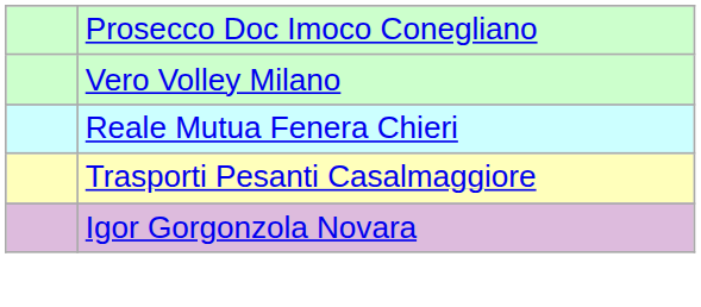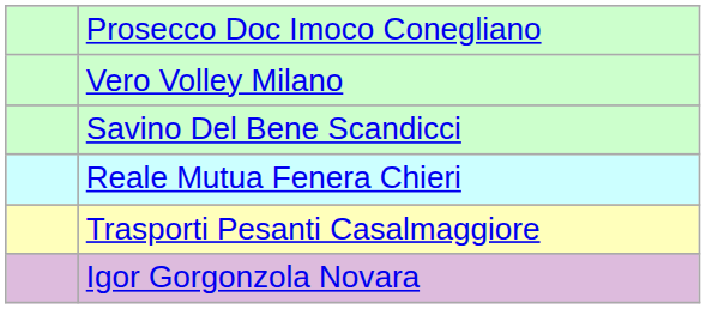+ row: Savino Del Bene Scandicci
